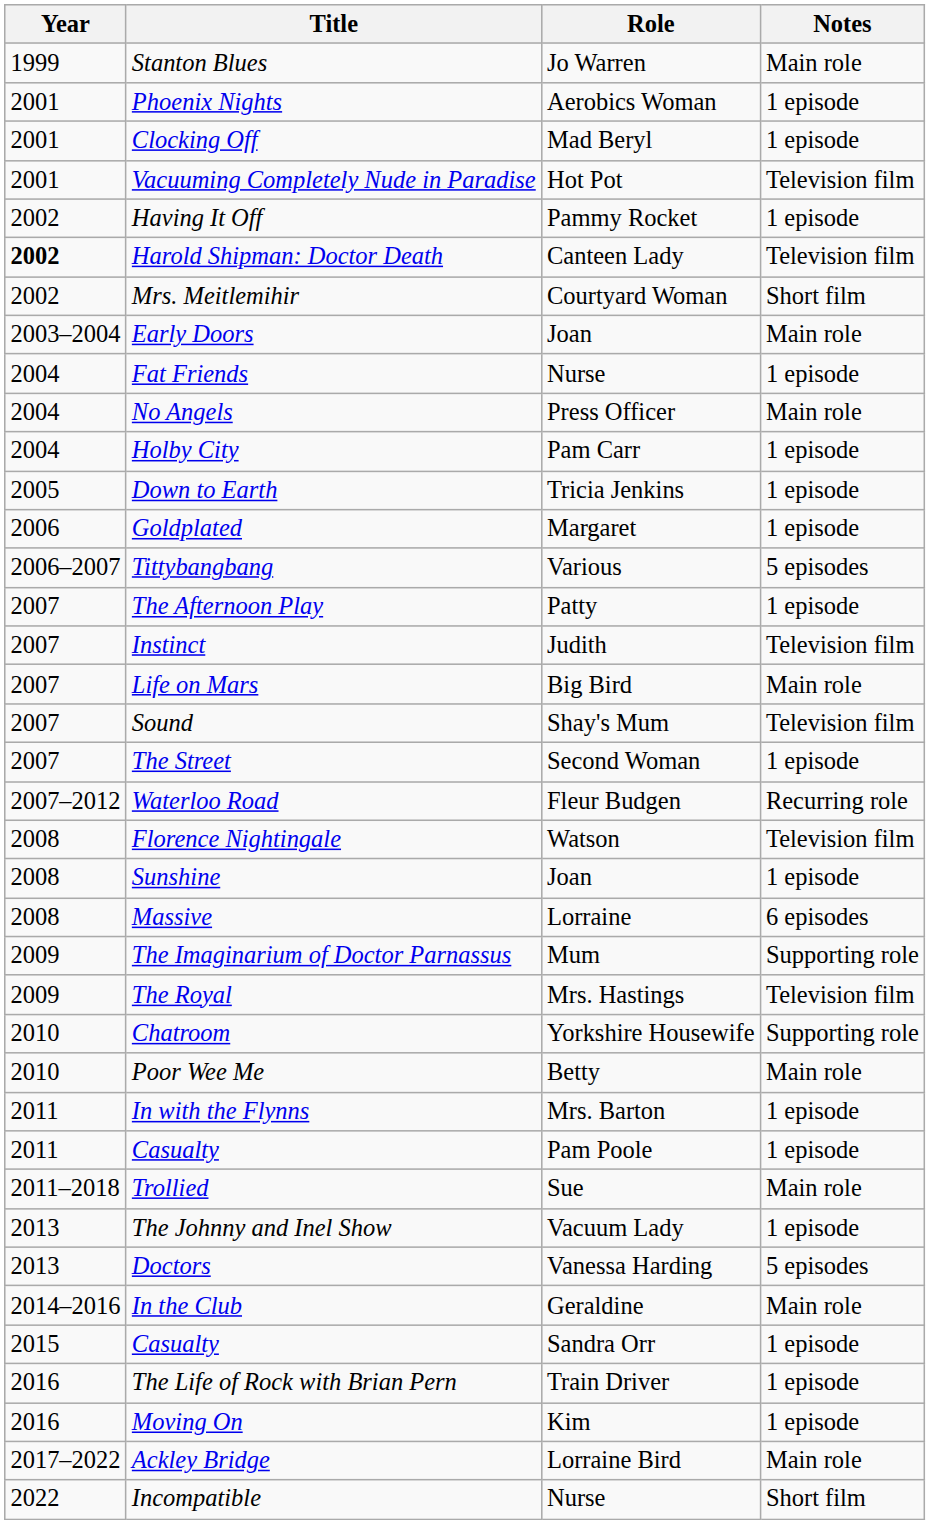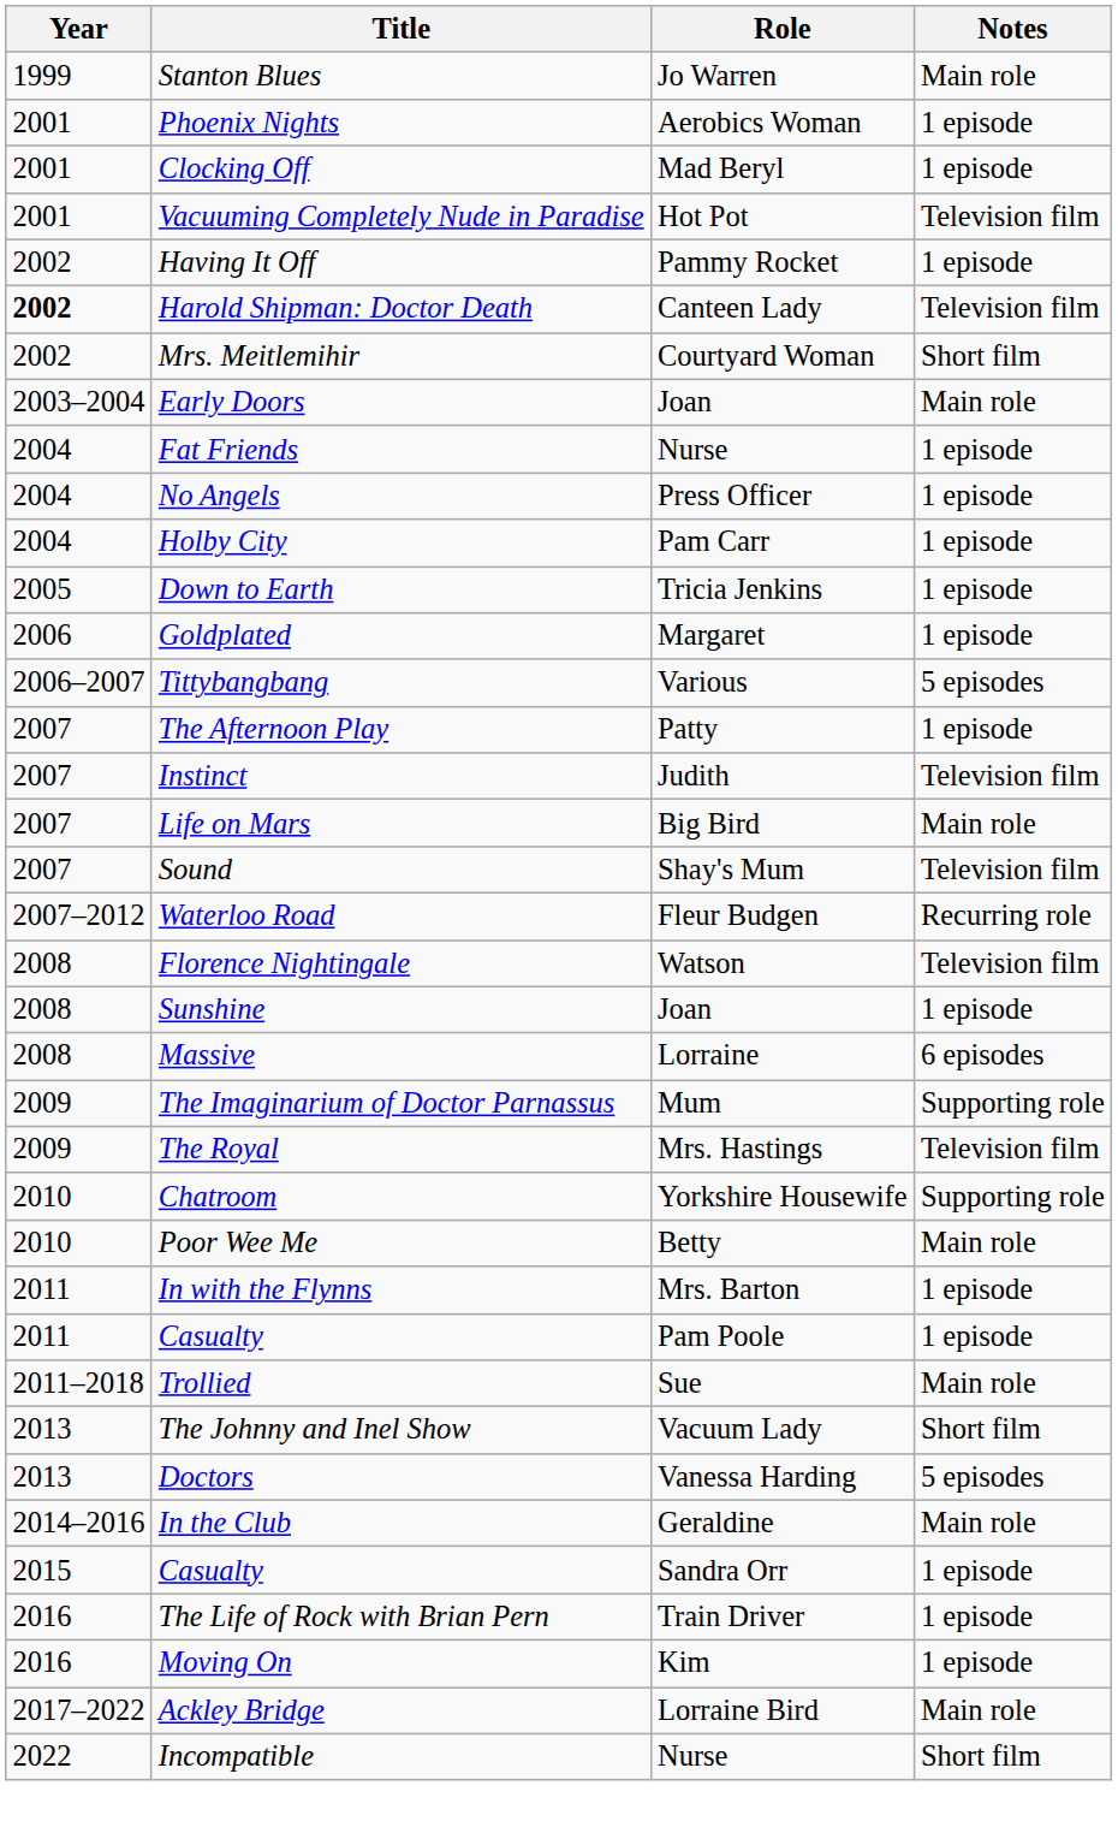No Angels | Notes: Main role -> 1 episode
- row: 2007 | The Street | Second Woman | 1 episode
The Johnny and Inel Show | Notes: 1 episode -> Short film
